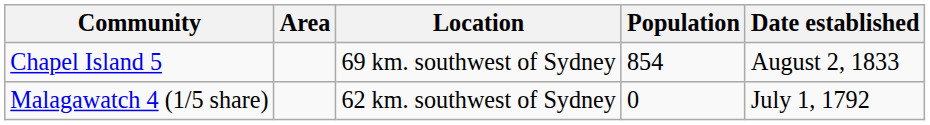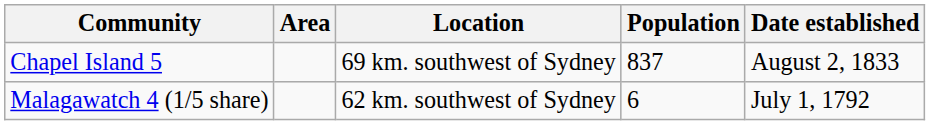Chapel Island 5 | Population: 854 -> 837
Malagawatch 4 (1/5 share) | Population: 0 -> 6
